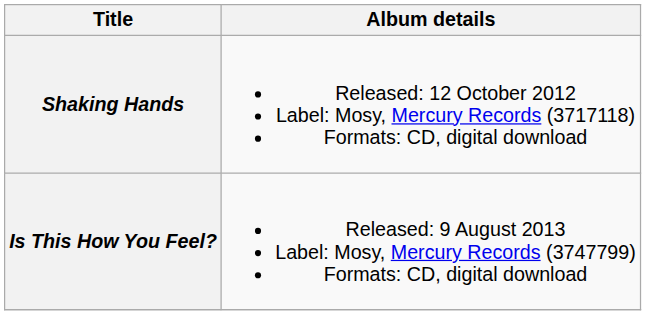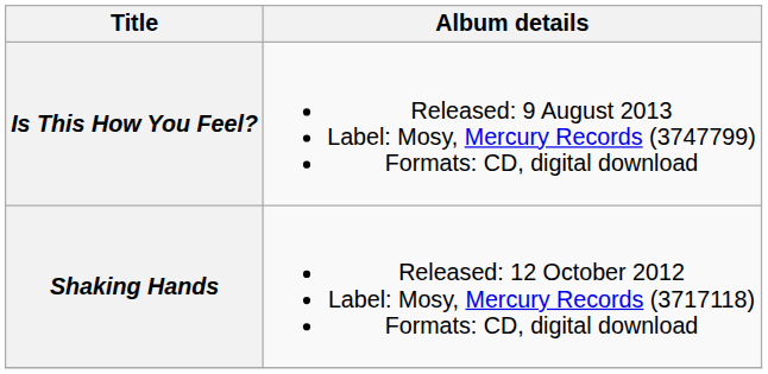rows swapped: Shaking Hands <-> Is This How You Feel?
